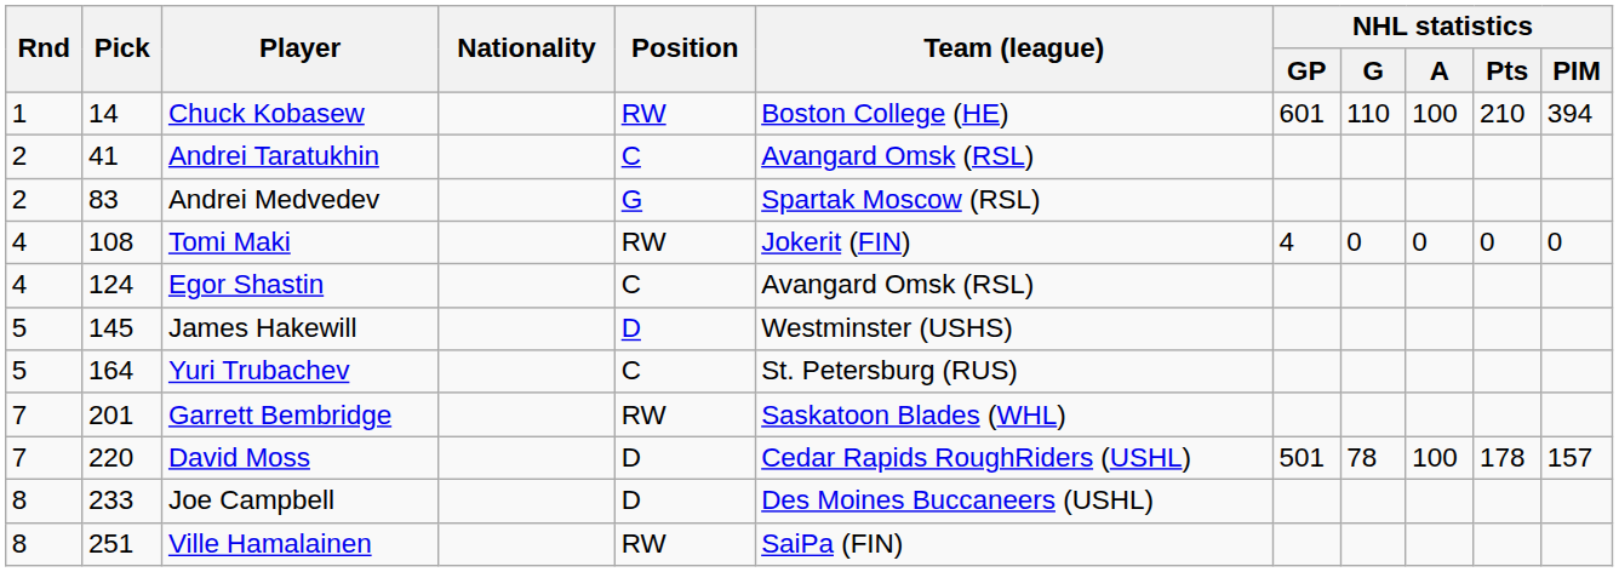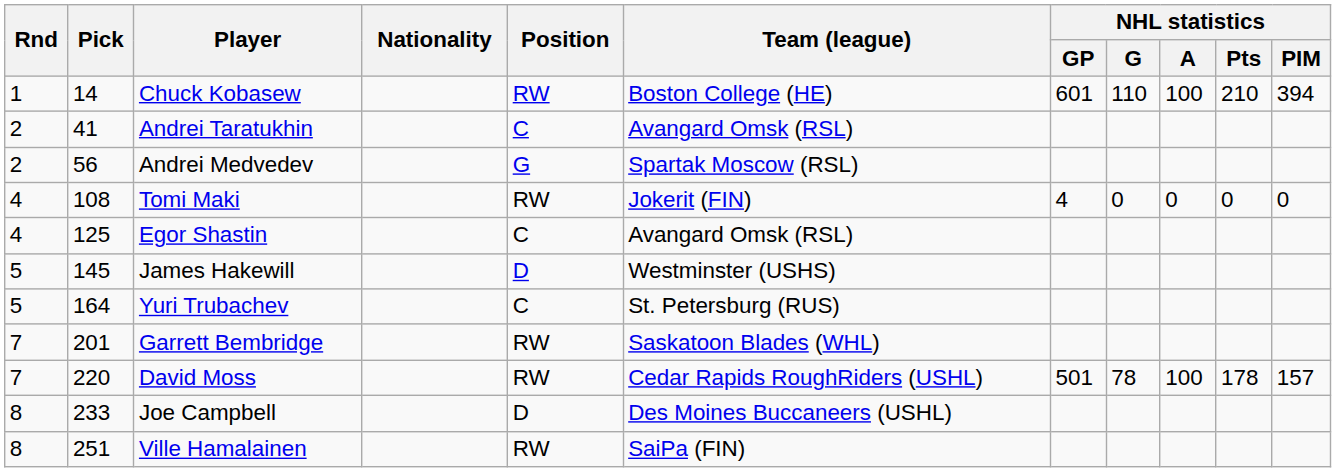Andrei Medvedev | Pick: 83 -> 56
Egor Shastin | Pick: 124 -> 125
David Moss | Position: D -> RW
